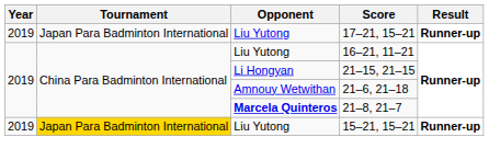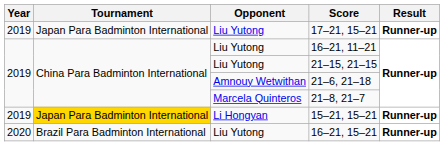21–15, 21–15 | Opponent: Li Hongyan -> Liu Yutong
21–8, 21–7 | Opponent: bold -> normal
15–21, 15–21 | Opponent: Liu Yutong -> Li Hongyan
+ row: 2020 | Brazil Para Badminton International | Liu Yutong | 16–21, 15–21 | Runner-up
